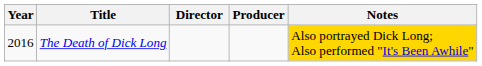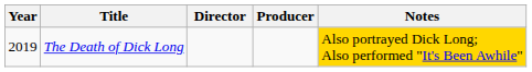The Death of Dick Long | Year: 2016 -> 2019
